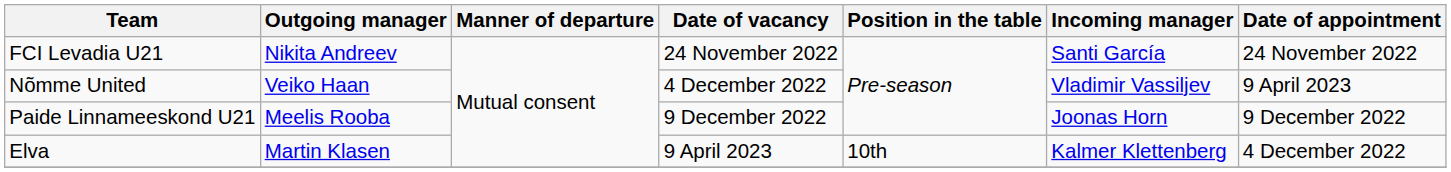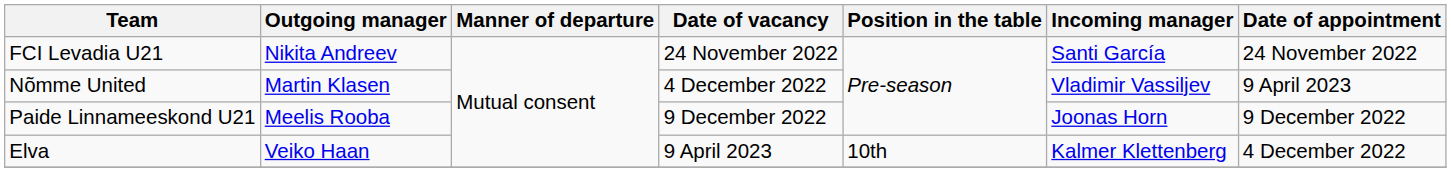Nõmme United | Outgoing manager: Veiko Haan -> Martin Klasen
Elva | Outgoing manager: Martin Klasen -> Veiko Haan
